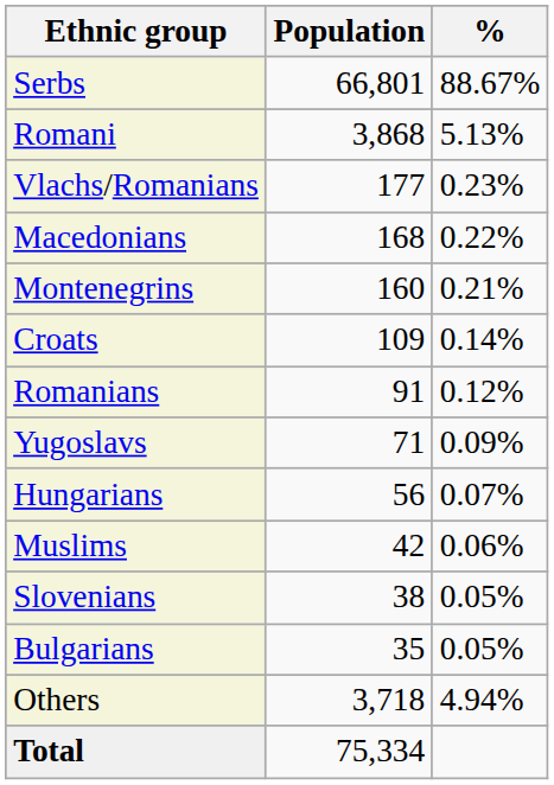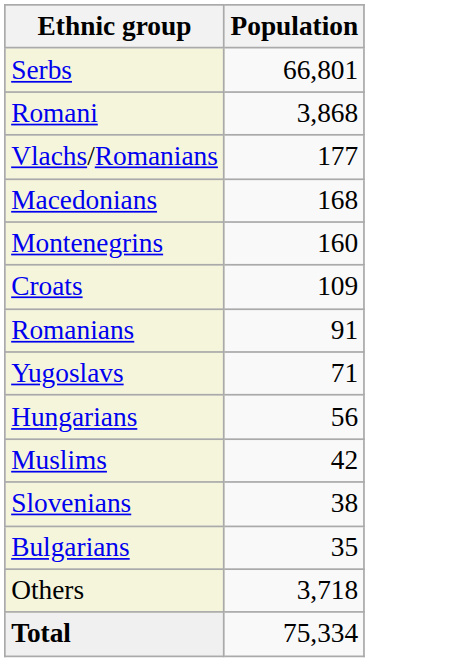- column: % | 88.67% | 5.13% | 0.23% | 0.22% | 0.21% | 0.14% | 0.12% | 0.09% | 0.07% | 0.06% | 0.05% | 0.05% | 4.94%
